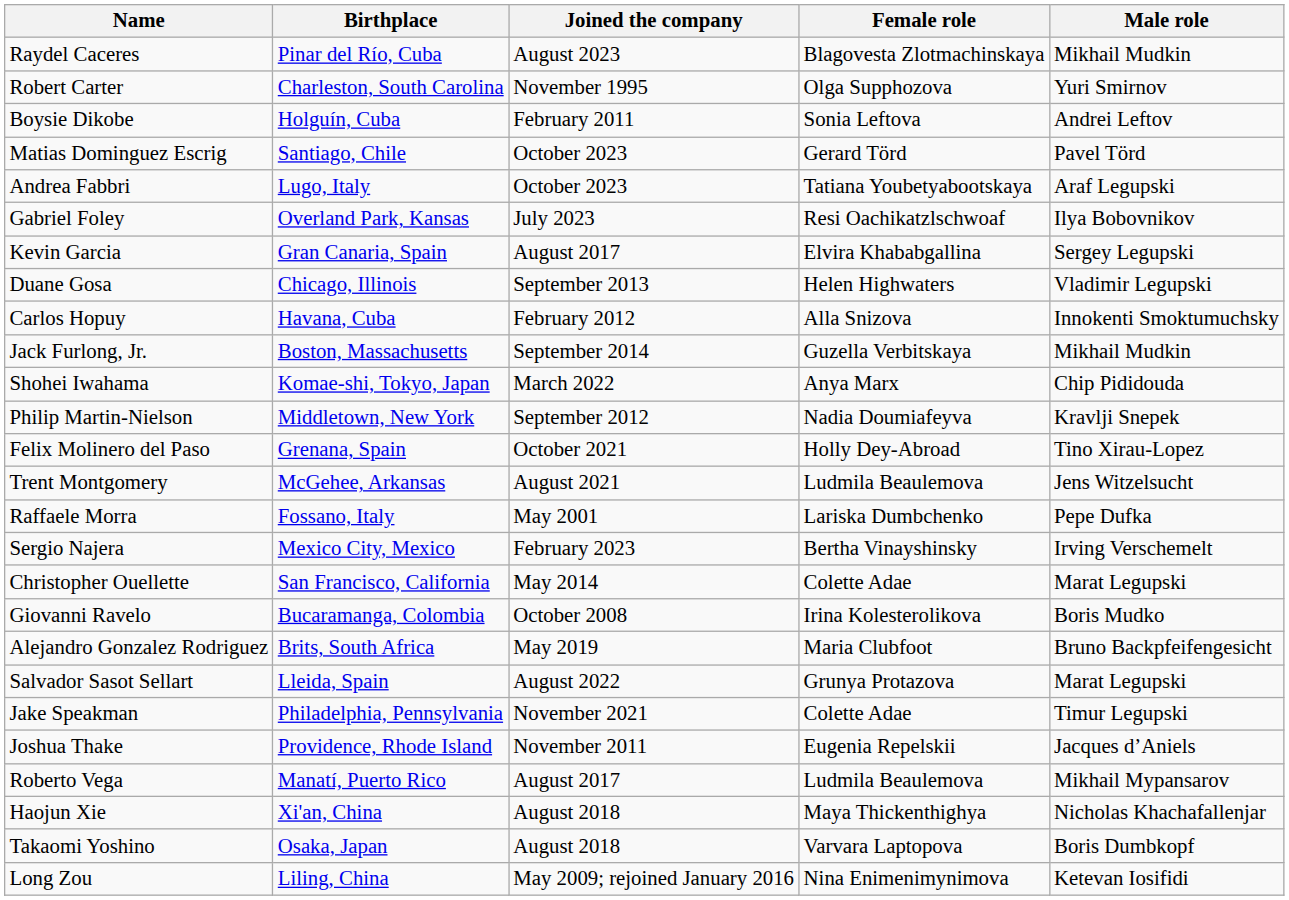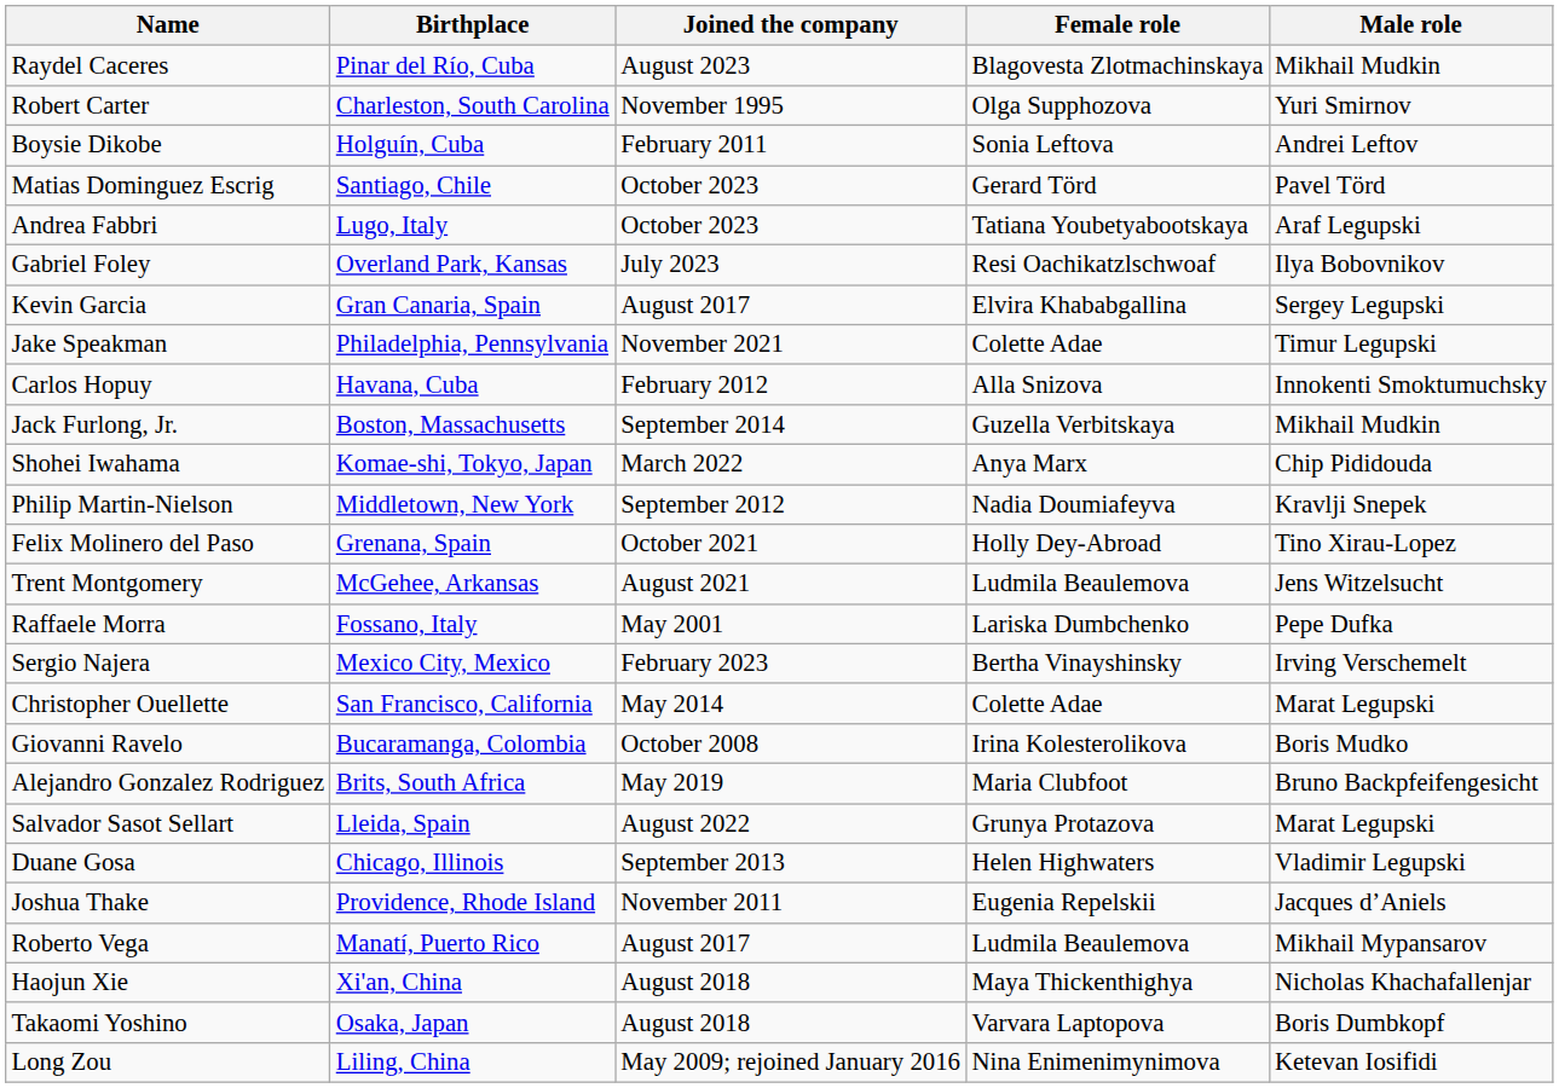rows swapped: Duane Gosa <-> Jake Speakman
